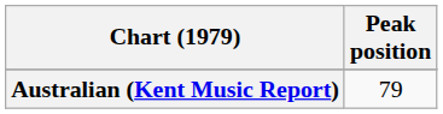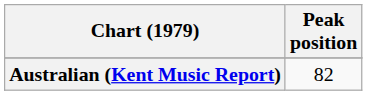Australian (Kent Music Report) | Peak position: 79 -> 82
